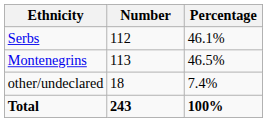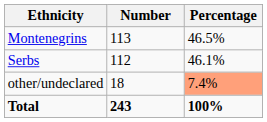rows swapped: Montenegrins <-> Serbs
other/undeclared | Percentage: no background -> lightsalmon background
